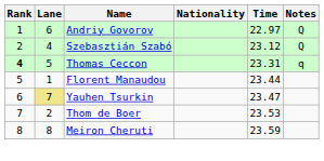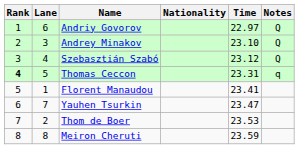+ row: 2 | 3 | Andrey Minakov | 23.10 | Q
Szebasztián Szabó | Rank: 2 -> 3
Florent Manaudou | Time: 23.44 -> 23.41
Yauhen Tsurkin | Lane: khaki background -> no background
